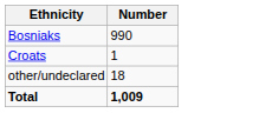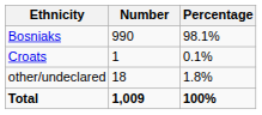+ column: Percentage | 98.1% | 0.1% | 1.8% | 100%
